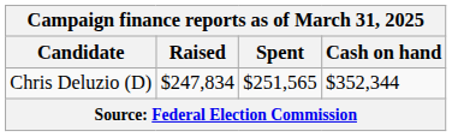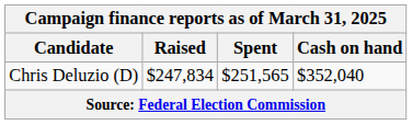Chris Deluzio (D) | Cash on hand: $352,344 -> $352,040
